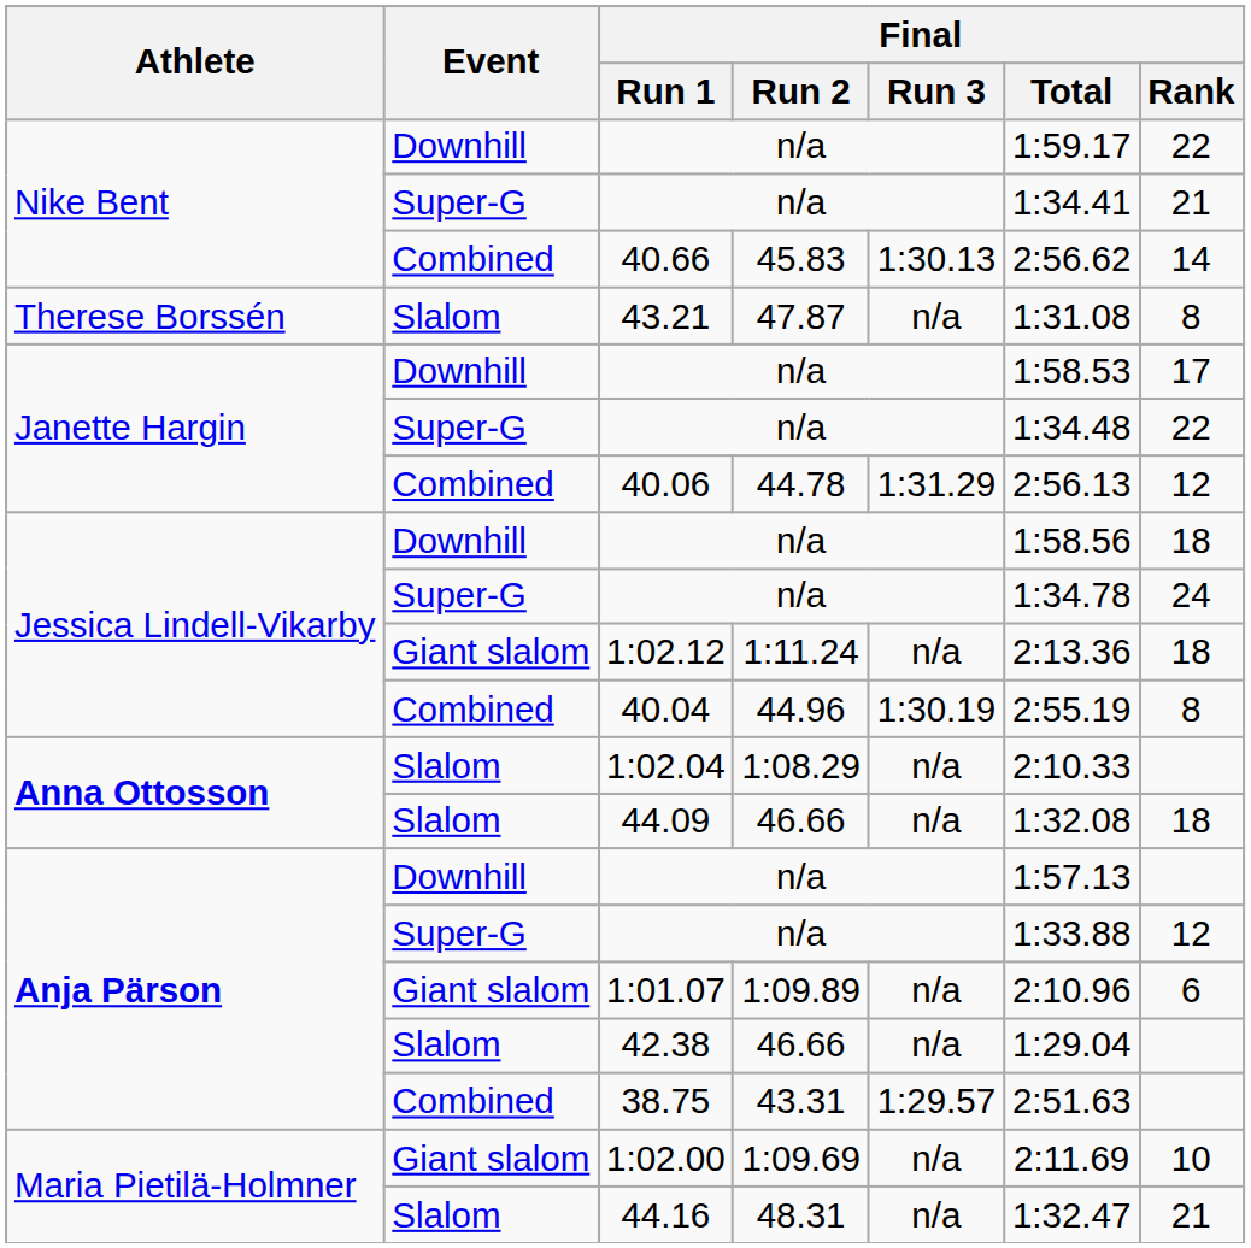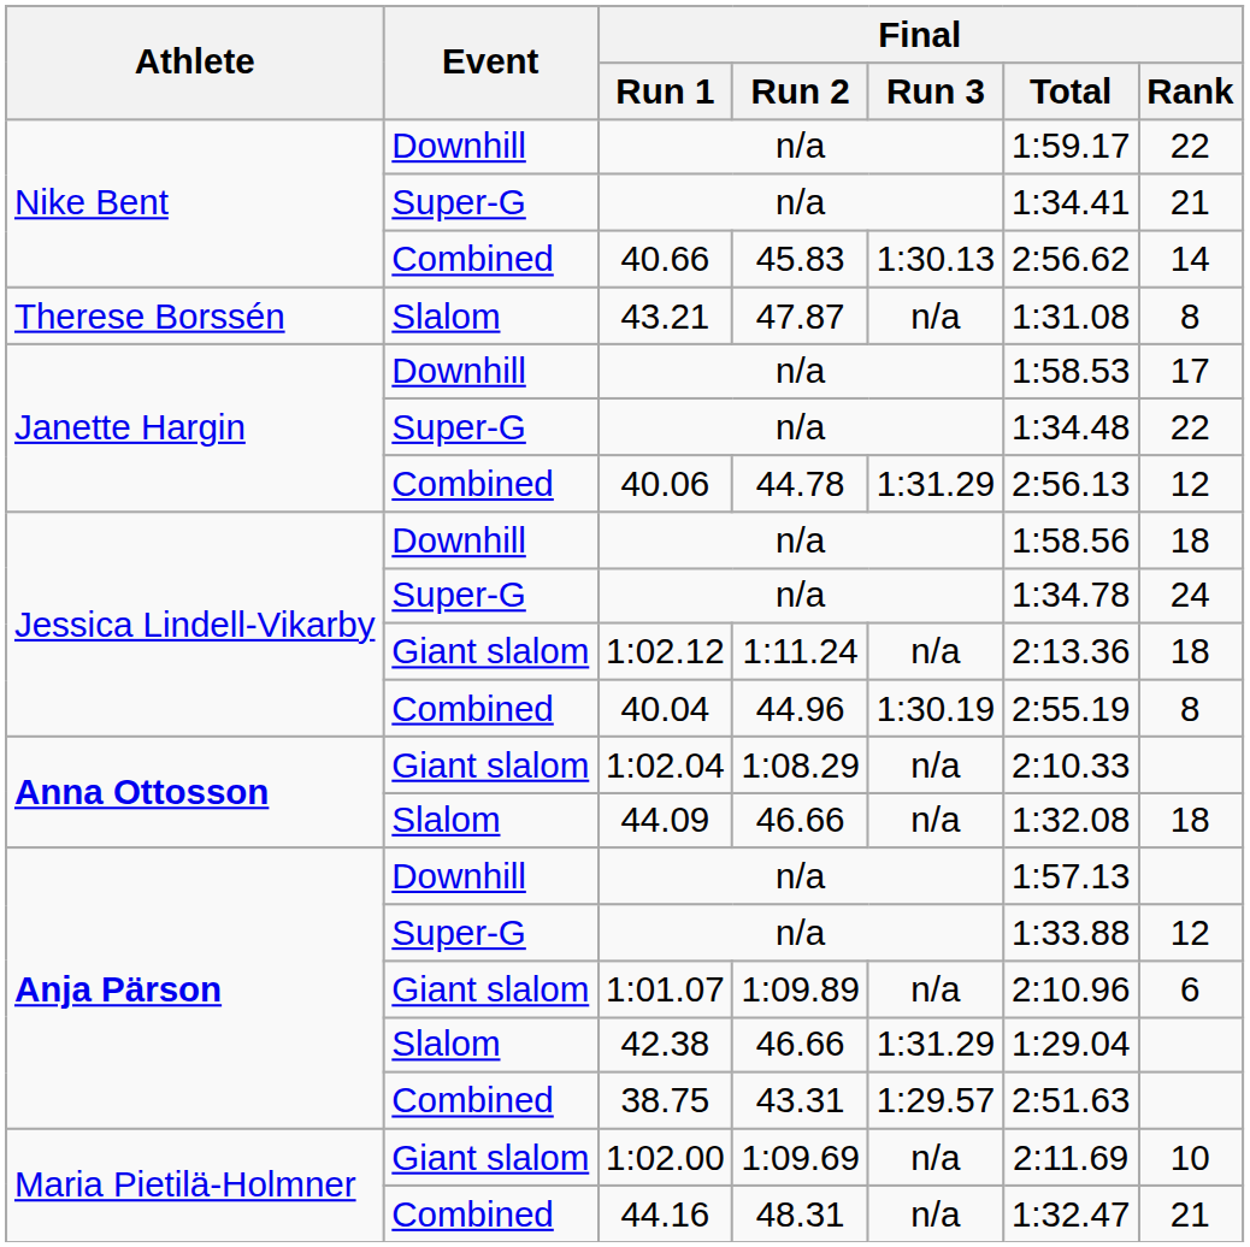1:02.04 | Event: Slalom -> Giant slalom
42.38 | Final / Run 3: n/a -> 1:31.29
44.16 | Event: Slalom -> Combined
